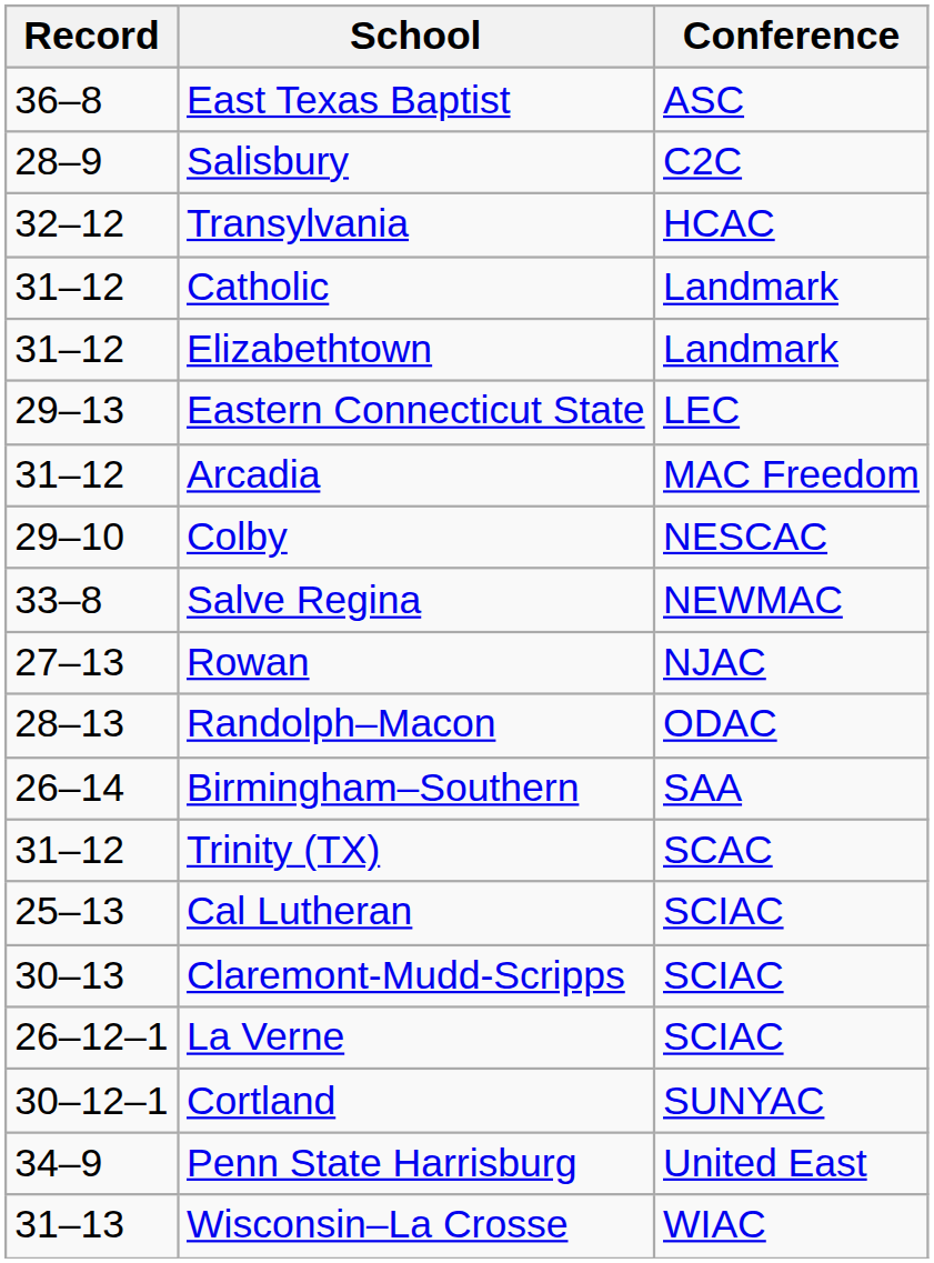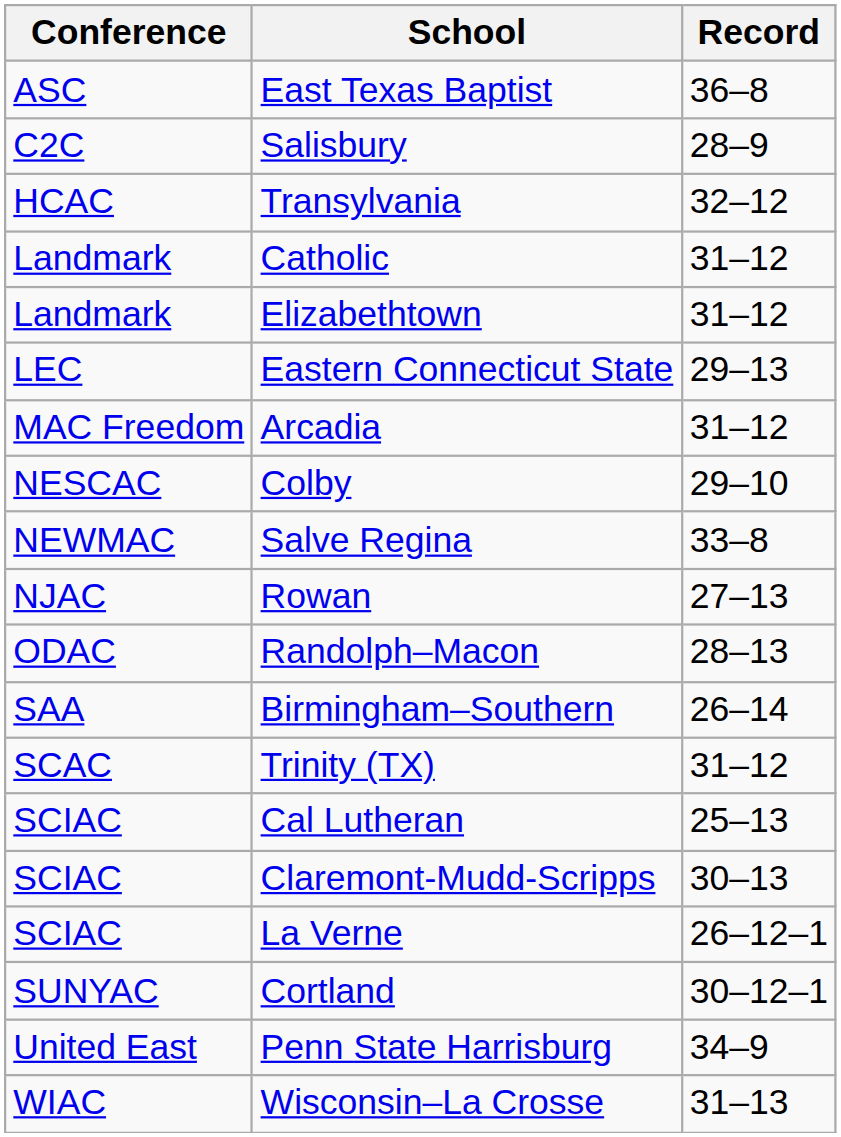columns swapped: Conference <-> Record
